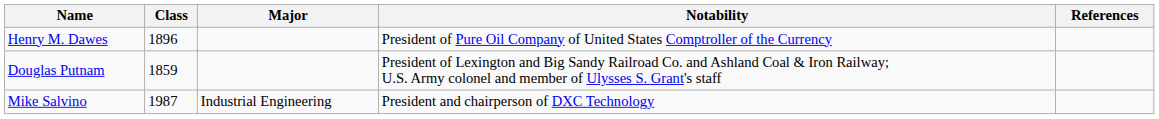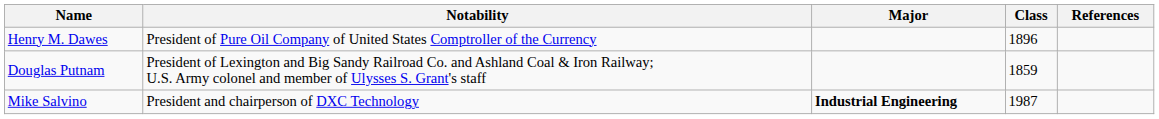columns swapped: Class <-> Notability
Mike Salvino | Major: normal -> bold
